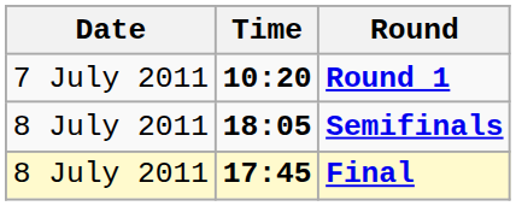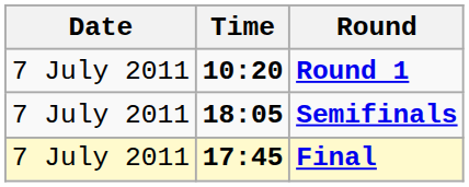Semifinals | Date: 8 July 2011 -> 7 July 2011
Final | Date: 8 July 2011 -> 7 July 2011
